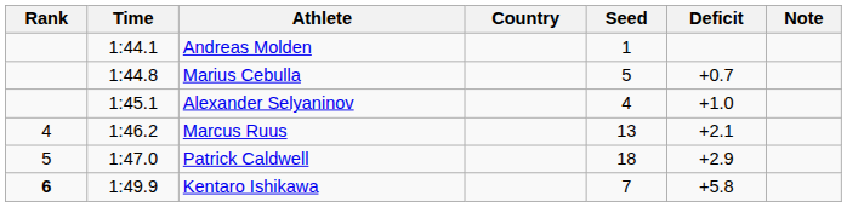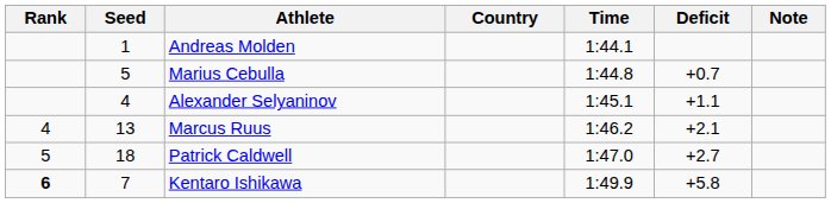columns swapped: Seed <-> Time
Alexander Selyaninov | Deficit: +1.0 -> +1.1
Patrick Caldwell | Deficit: +2.9 -> +2.7
